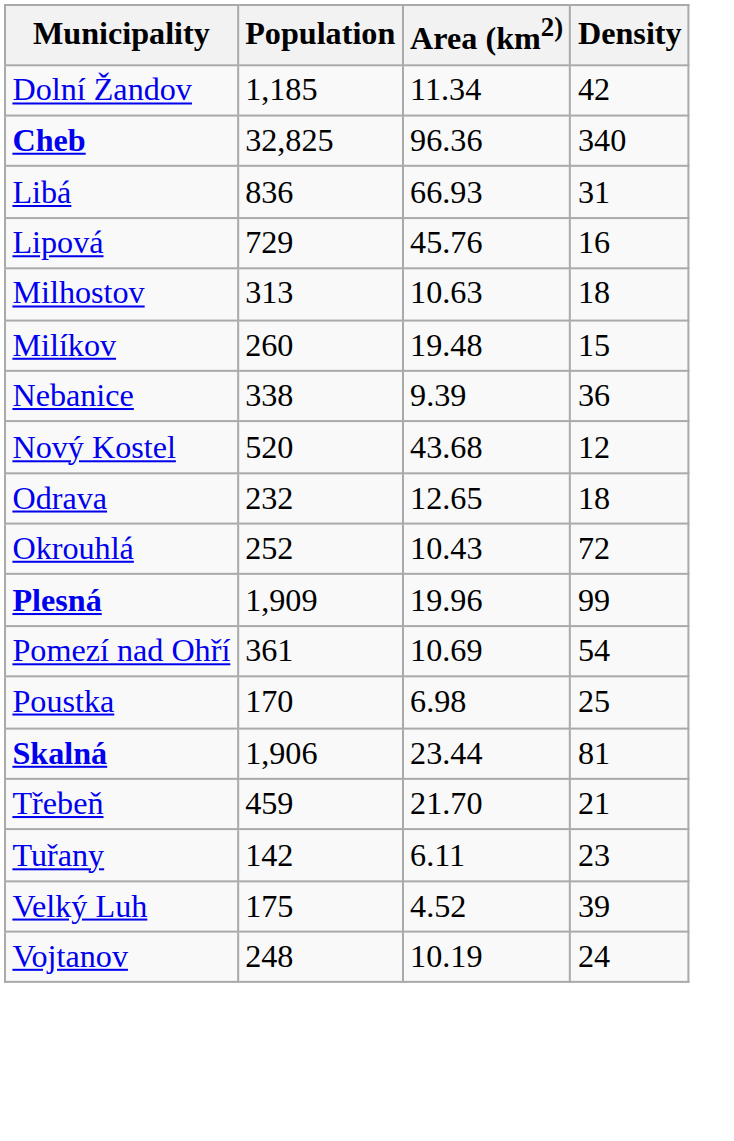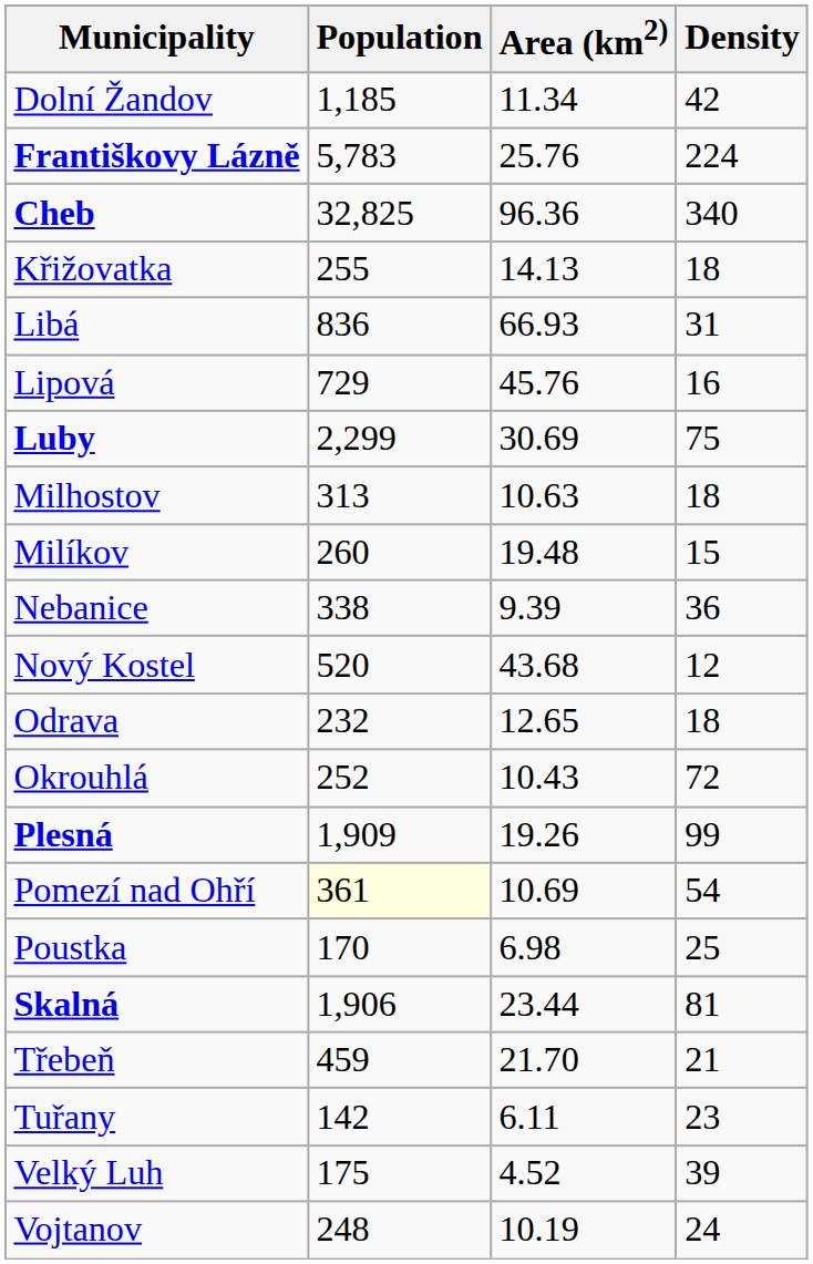+ row: Františkovy Lázně | 5,783 | 25.76 | 224
+ row: Křižovatka | 255 | 14.13 | 18
+ row: Luby | 2,299 | 30.69 | 75
Plesná | Area (km2): 19.96 -> 19.26
Pomezí nad Ohří | Population: no background -> lightyellow background
